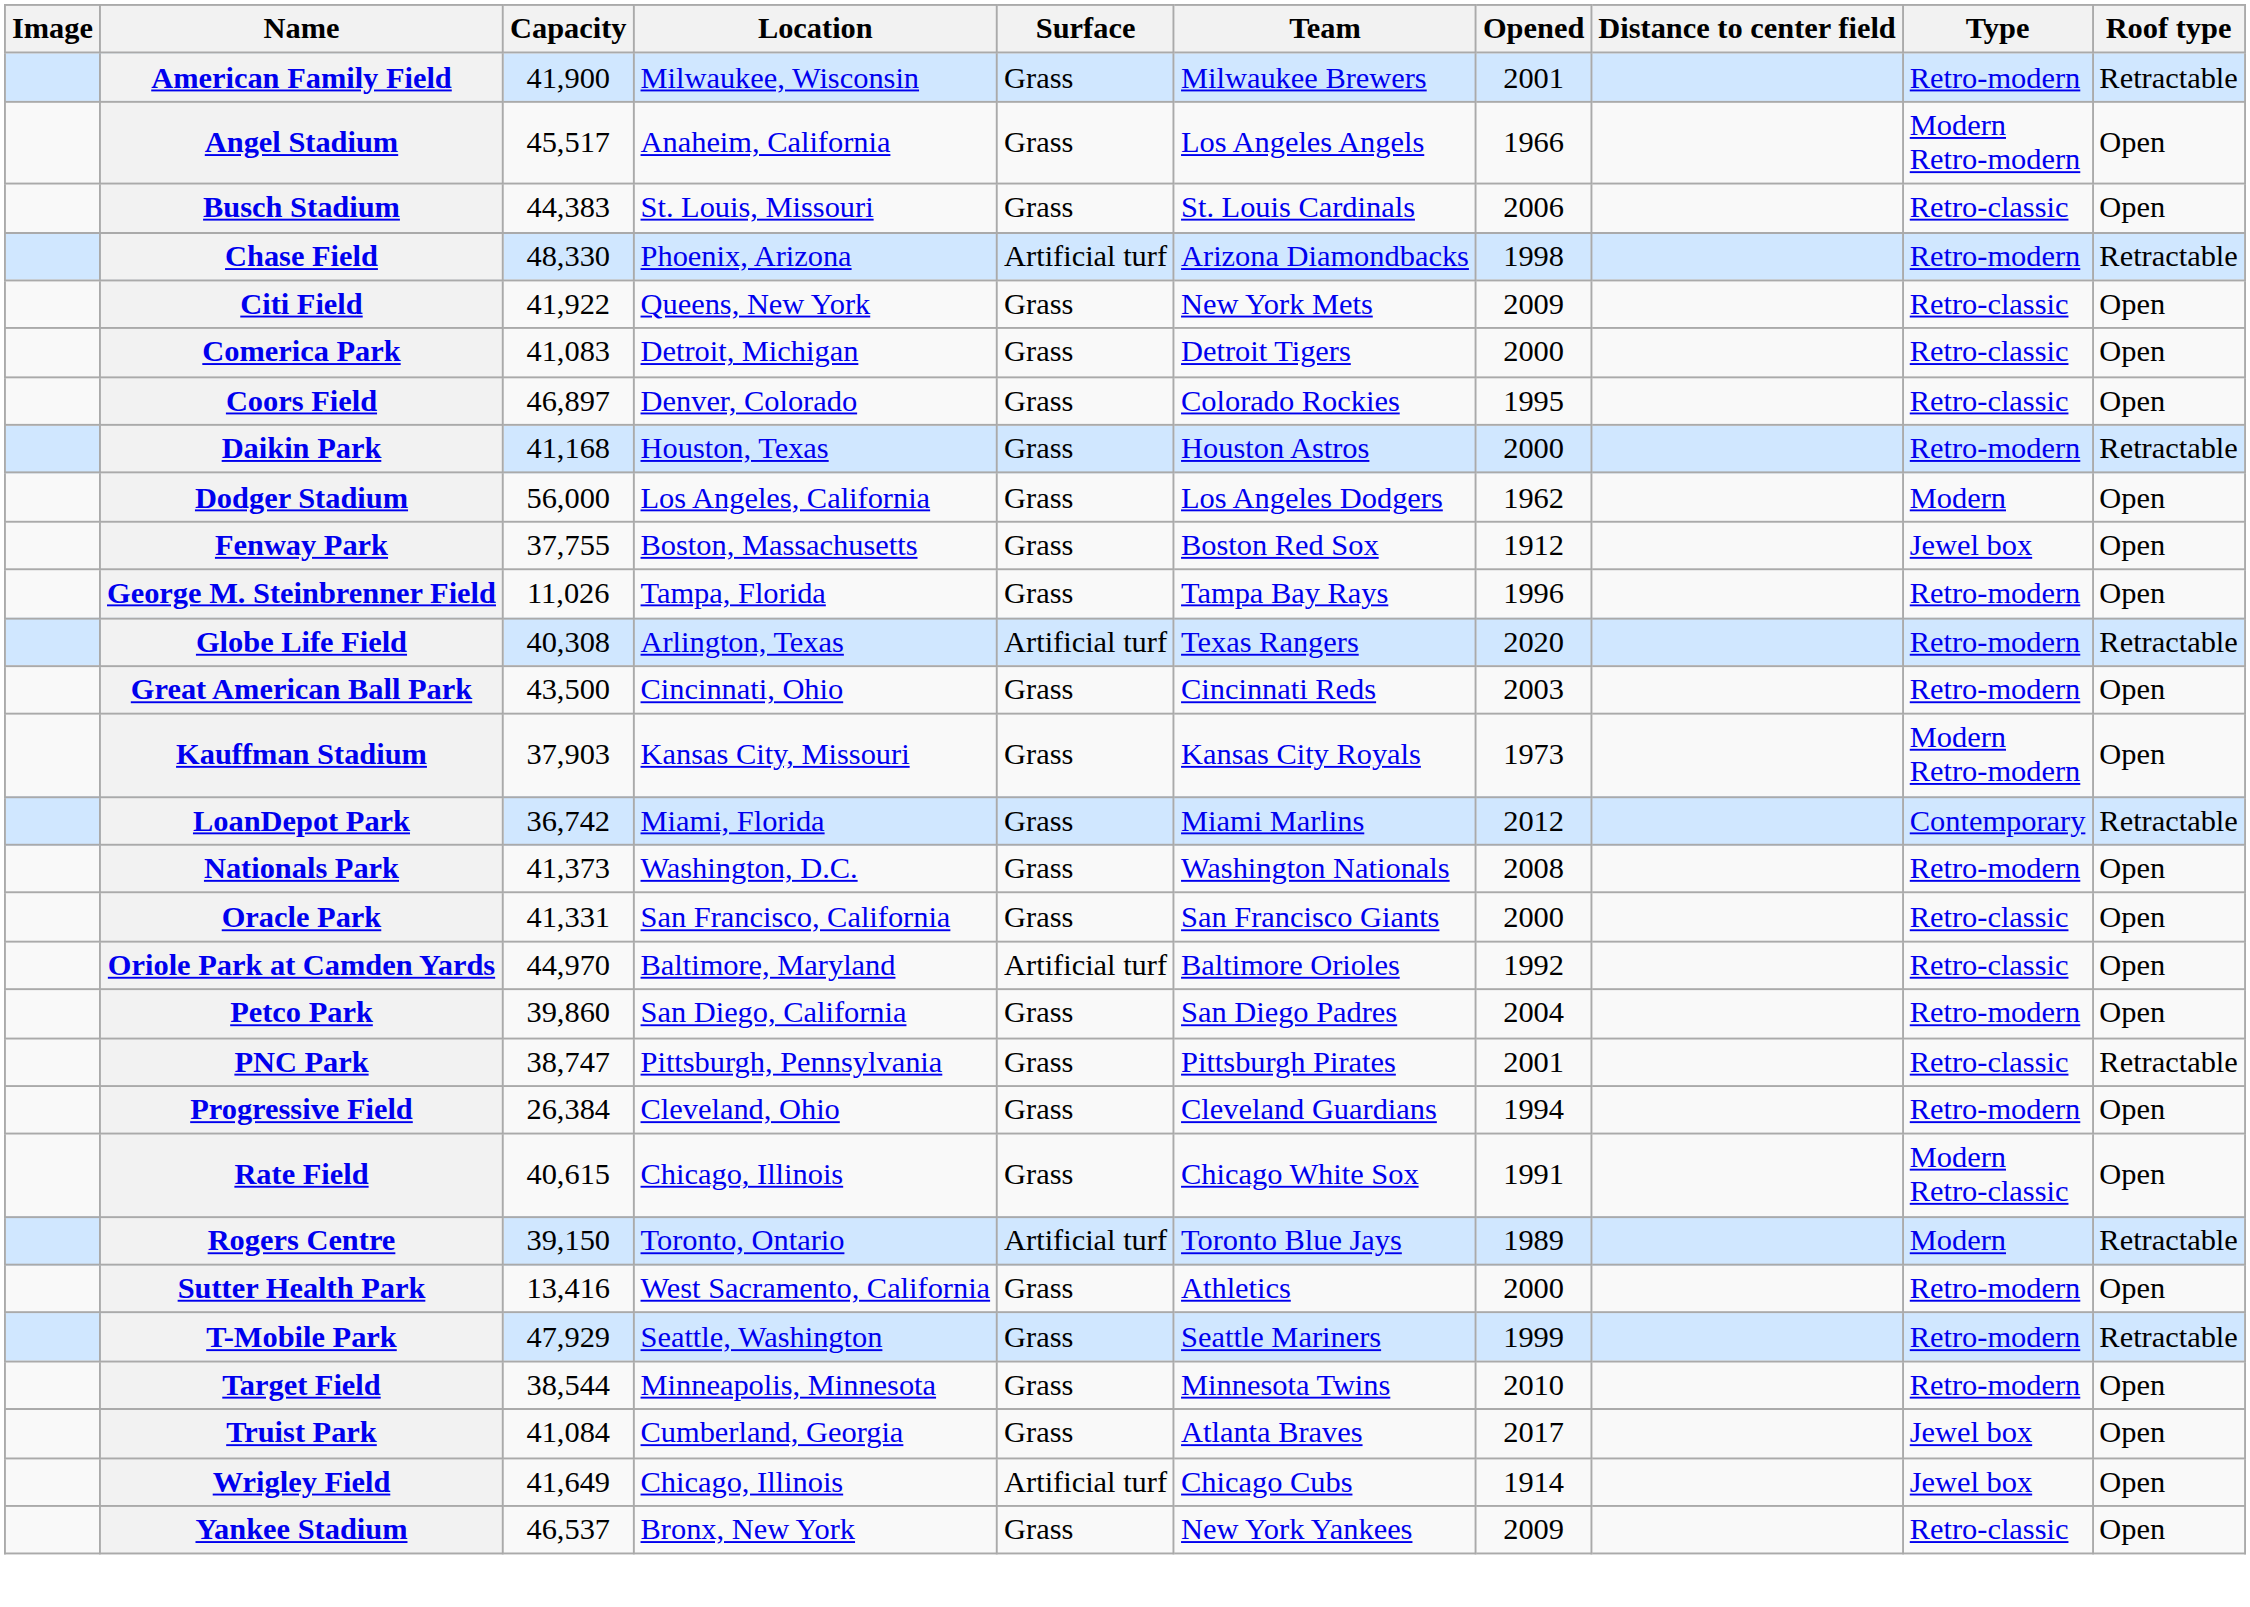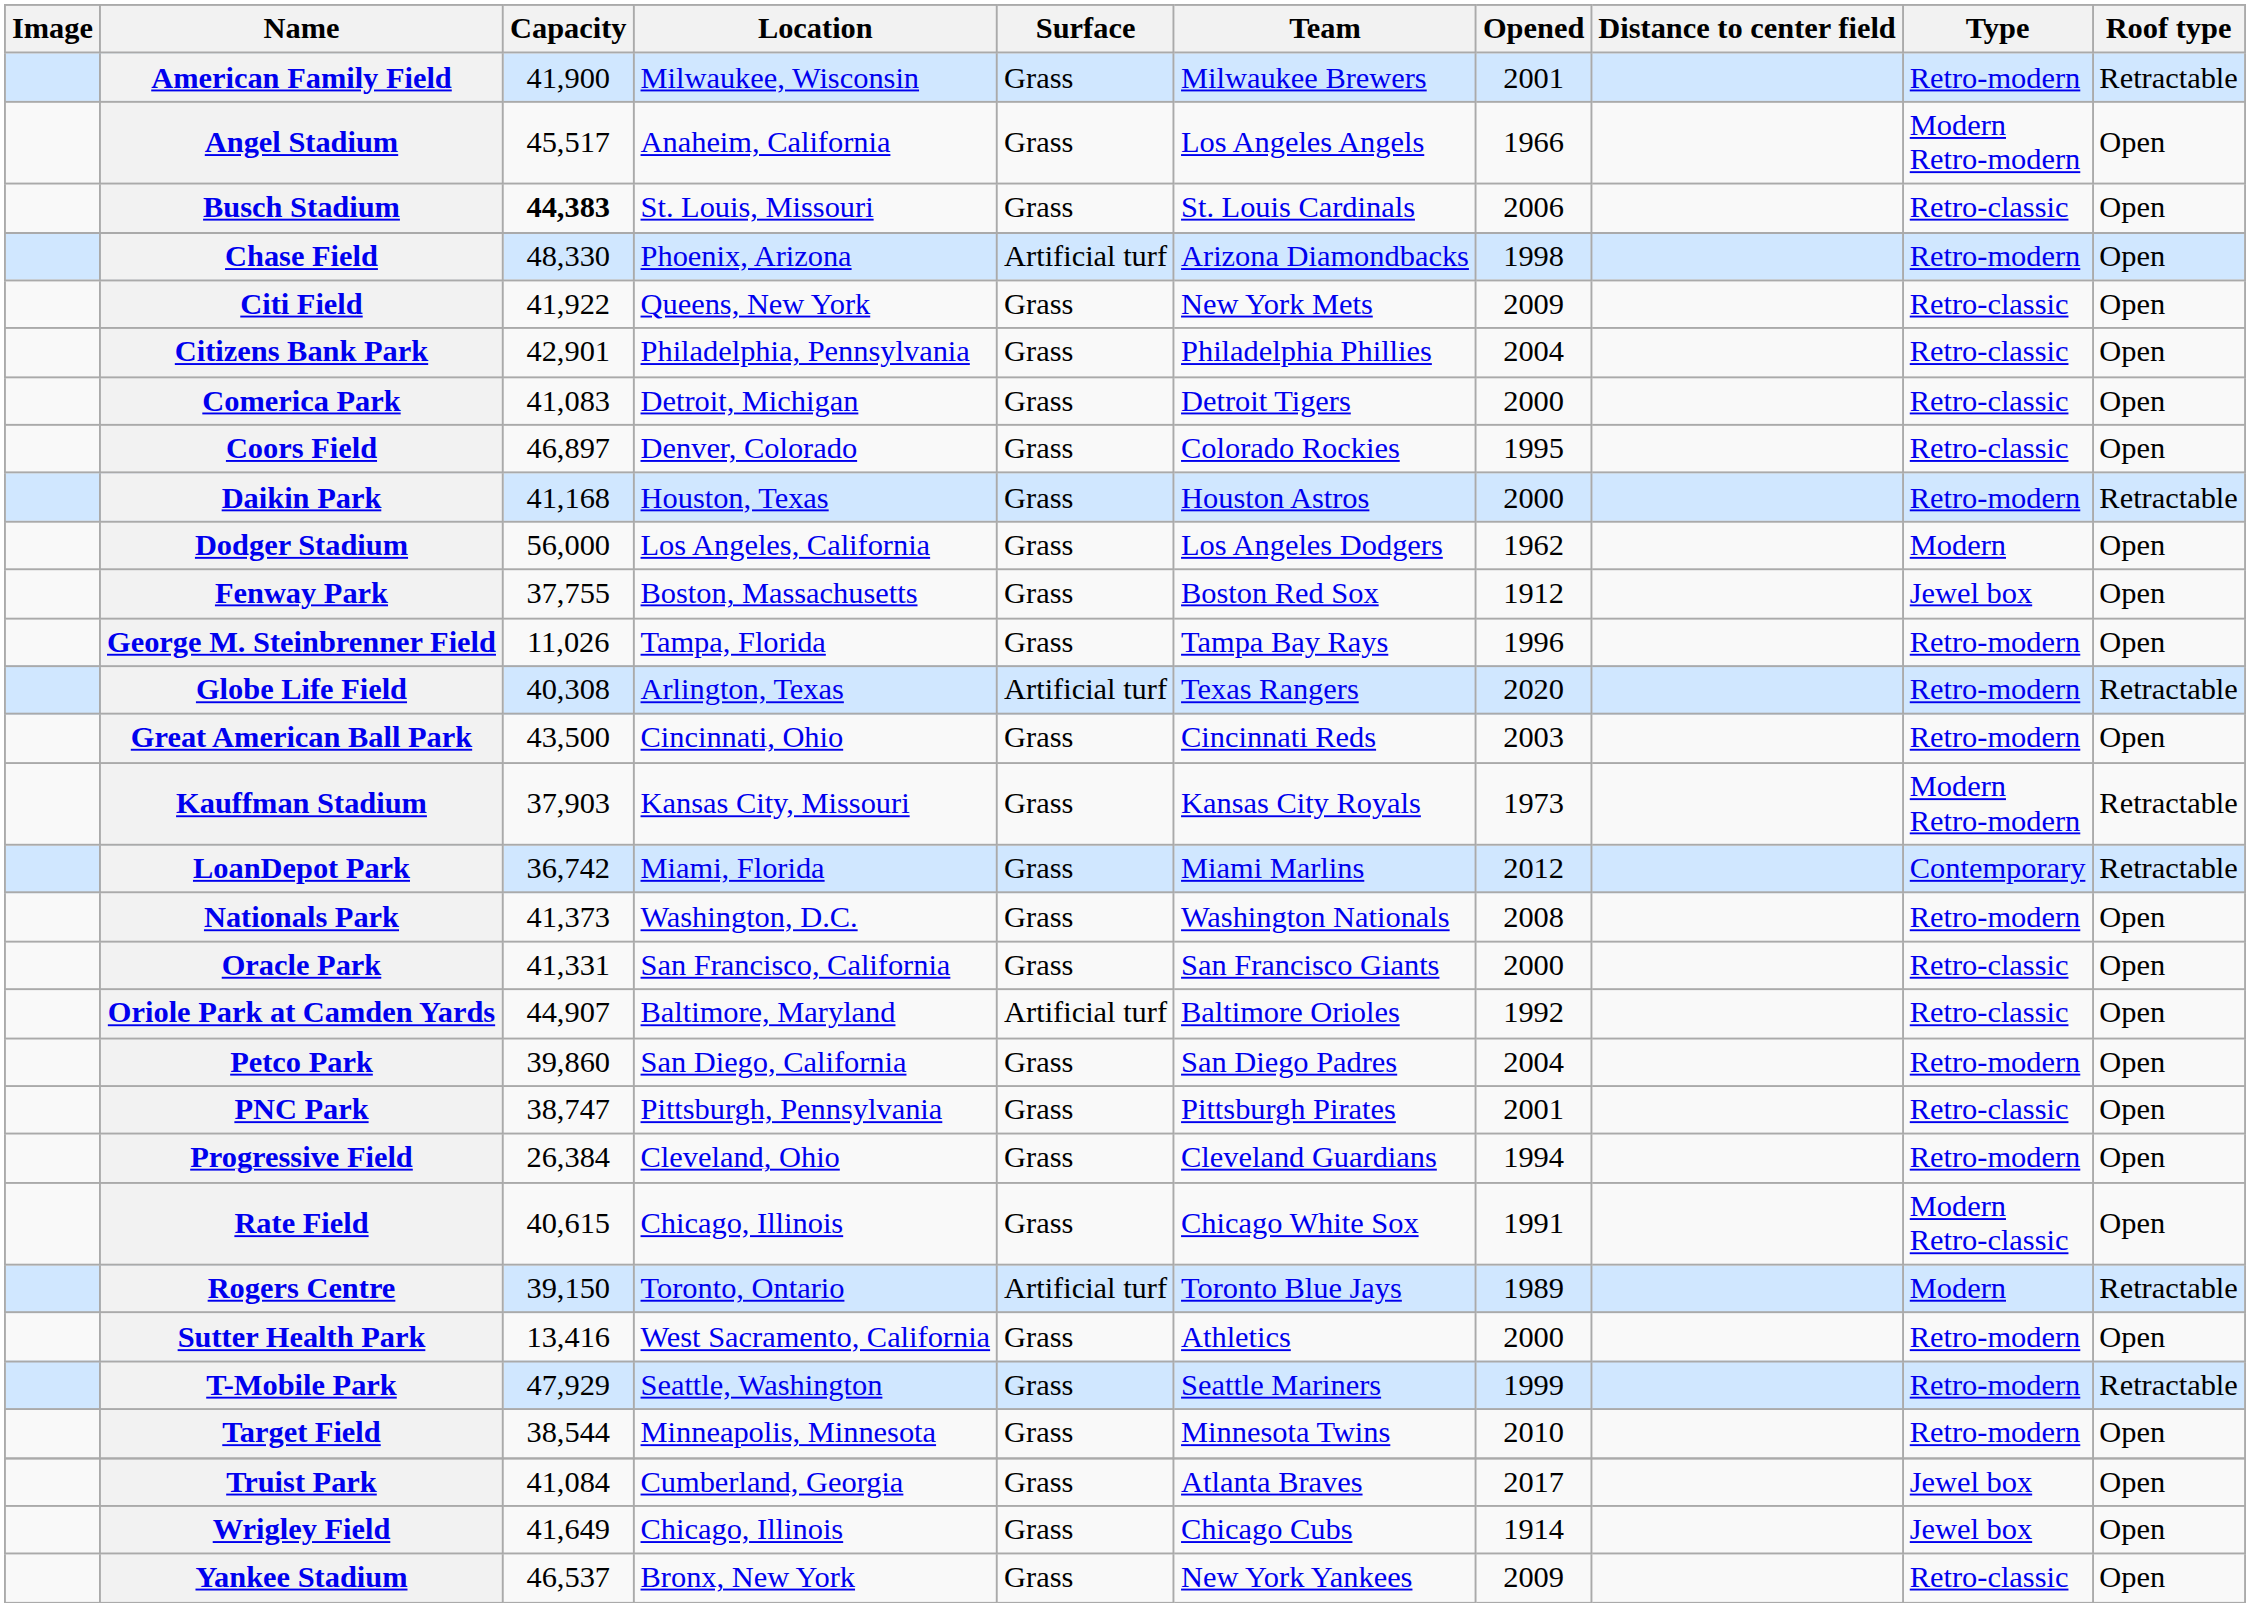Busch Stadium | Capacity: normal -> bold
Chase Field | Roof type: Retractable -> Open
+ row: Citizens Bank Park | 42,901 | Philadelphia, Pennsylvania | Grass | Philadelphia Phillies | 2004 | Retro-classic | Open
Kauffman Stadium | Roof type: Open -> Retractable
Oriole Park at Camden Yards | Capacity: 44,970 -> 44,907
PNC Park | Roof type: Retractable -> Open
Wrigley Field | Surface: Artificial turf -> Grass
